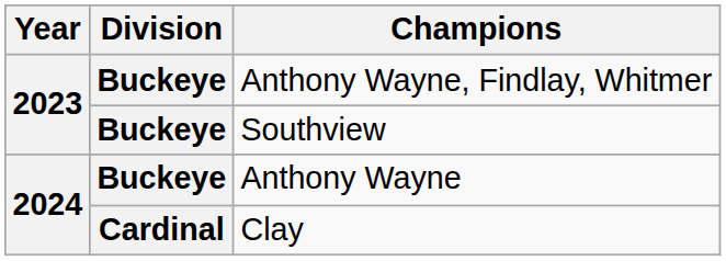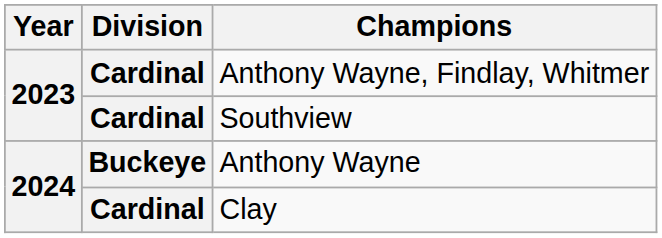Anthony Wayne, Findlay, Whitmer | Division: Buckeye -> Cardinal
Southview | Division: Buckeye -> Cardinal
